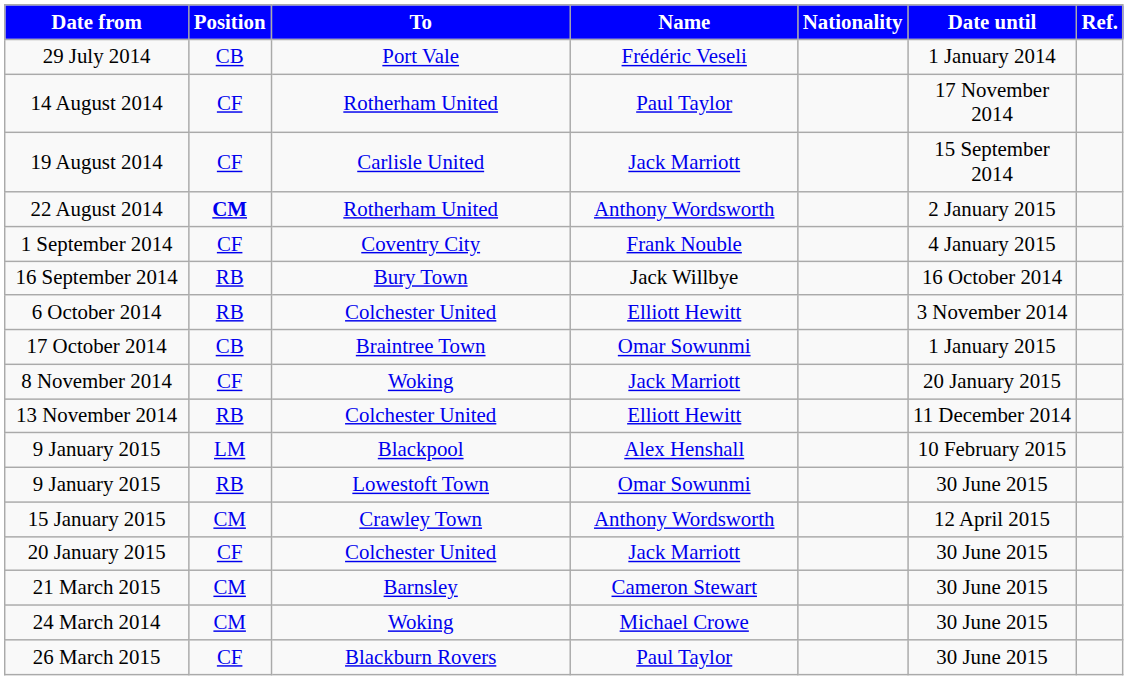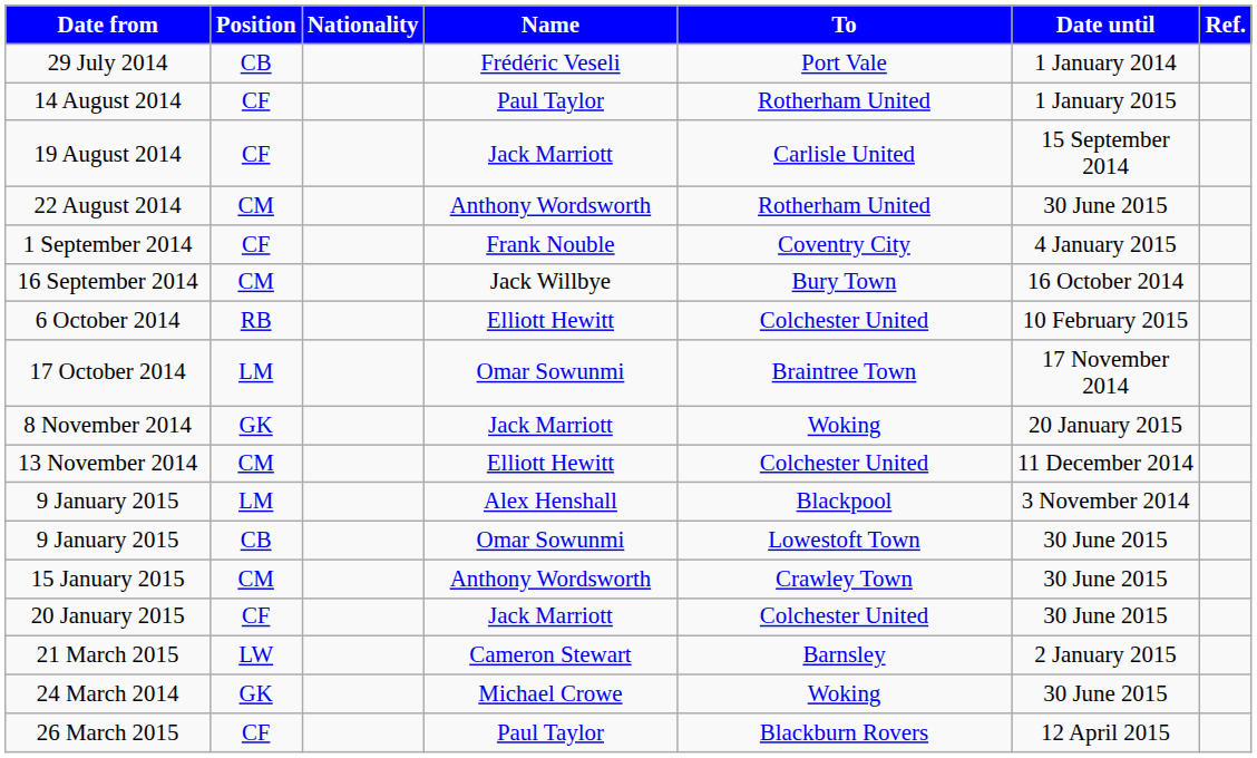columns swapped: Nationality <-> To
14 August 2014 | Date until: 17 November 2014 -> 1 January 2015
22 August 2014 | Position: bold -> normal
22 August 2014 | Date until: 2 January 2015 -> 30 June 2015
16 September 2014 | Position: RB -> CM
6 October 2014 | Date until: 3 November 2014 -> 10 February 2015
17 October 2014 | Position: CB -> LM
17 October 2014 | Date until: 1 January 2015 -> 17 November 2014
8 November 2014 | Position: CF -> GK
13 November 2014 | Position: RB -> CM
9 January 2015 / Alex Henshall | Date until: 10 February 2015 -> 3 November 2014
9 January 2015 / Omar Sowunmi | Position: RB -> CB
15 January 2015 | Date until: 12 April 2015 -> 30 June 2015
21 March 2015 | Position: CM -> LW
21 March 2015 | Date until: 30 June 2015 -> 2 January 2015
24 March 2014 | Position: CM -> GK
26 March 2015 | Date until: 30 June 2015 -> 12 April 2015
